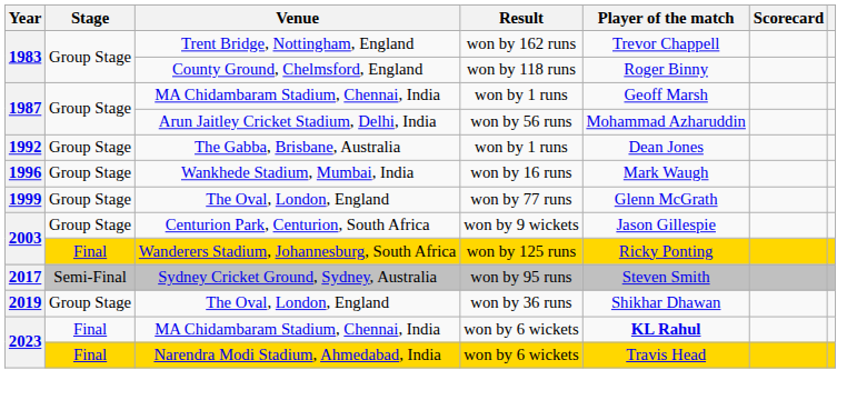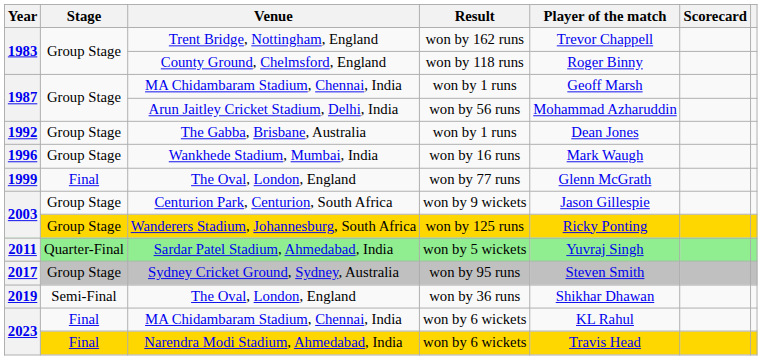The Oval, London, England / won by 77 runs | Stage: Group Stage -> Final
Wanderers Stadium, Johannesburg, South Africa | Stage: Final -> Group Stage
+ row: 2011 | Quarter-Final | Sardar Patel Stadium, Ahmedabad, India | won by 5 wickets | Yuvraj Singh
Sydney Cricket Ground, Sydney, Australia | Stage: Semi-Final -> Group Stage
The Oval, London, England / won by 36 runs | Stage: Group Stage -> Semi-Final
MA Chidambaram Stadium, Chennai, India / won by 6 wickets | Player of the match: bold -> normal
